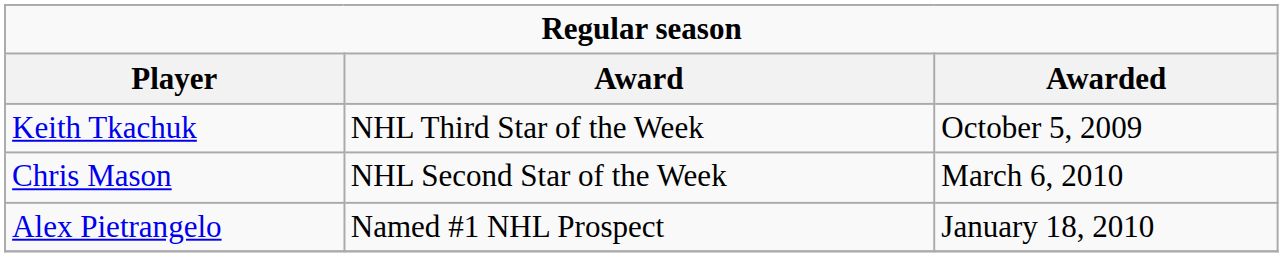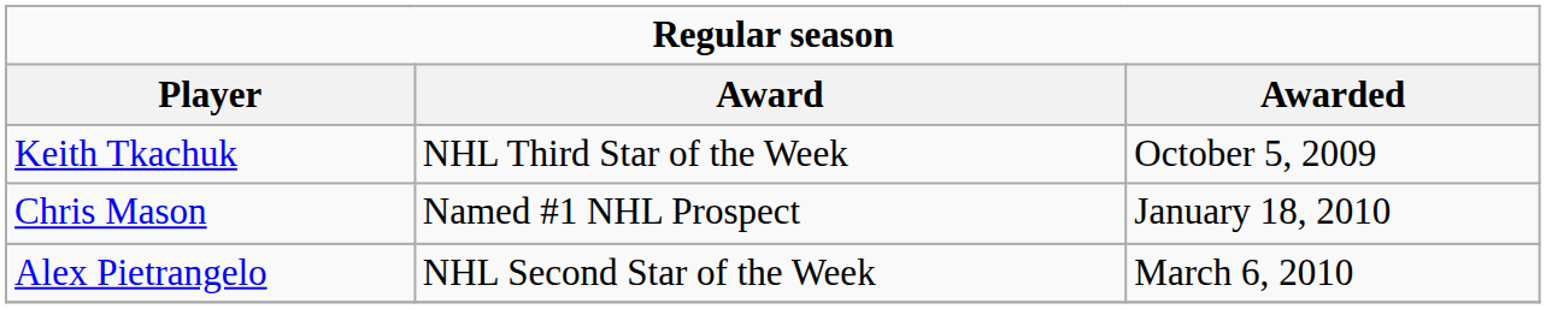Chris Mason | Award: NHL Second Star of the Week -> Named #1 NHL Prospect
Chris Mason | Awarded: March 6, 2010 -> January 18, 2010
Alex Pietrangelo | Award: Named #1 NHL Prospect -> NHL Second Star of the Week
Alex Pietrangelo | Awarded: January 18, 2010 -> March 6, 2010
